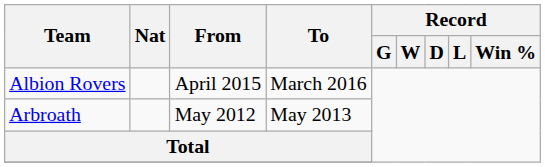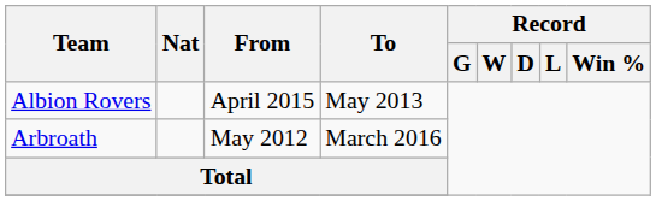Albion Rovers | To: March 2016 -> May 2013
Arbroath | To: May 2013 -> March 2016
